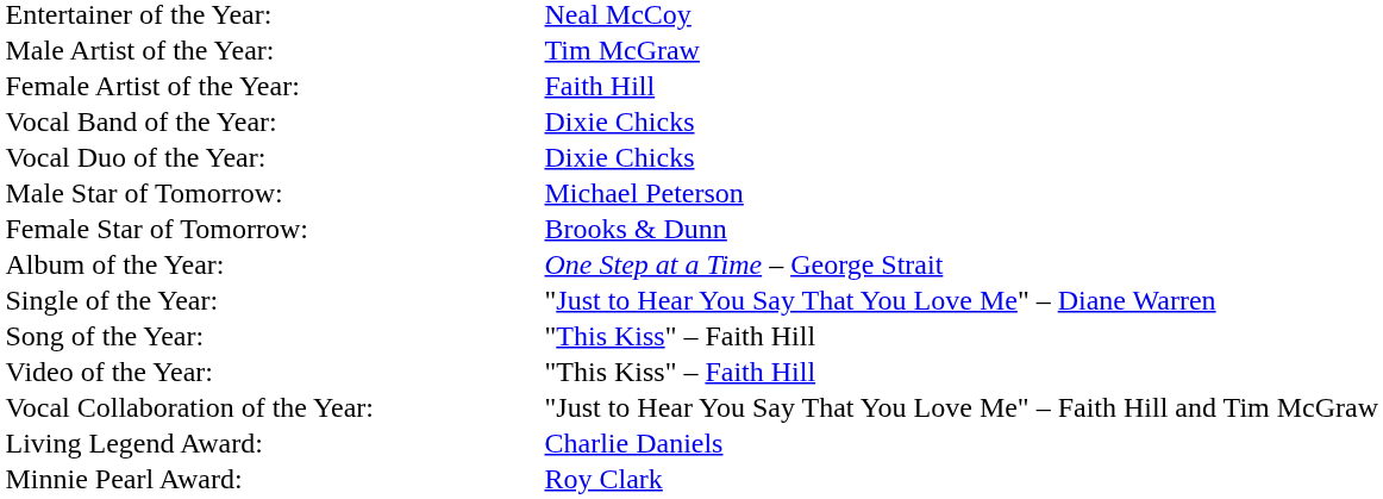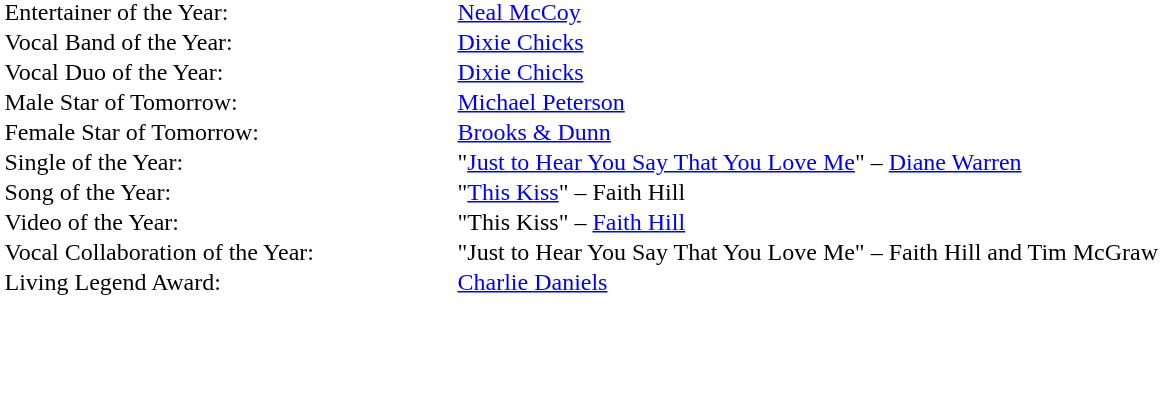- row: Male Artist of the Year: | Tim McGraw
- row: Female Artist of the Year: | Faith Hill
- row: Album of the Year: | One Step at a Time – George Strait
- row: Minnie Pearl Award: | Roy Clark
